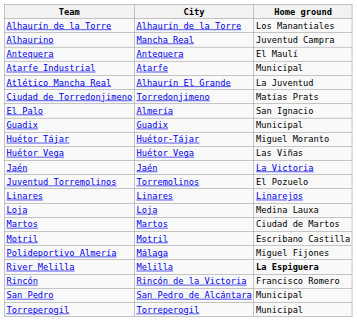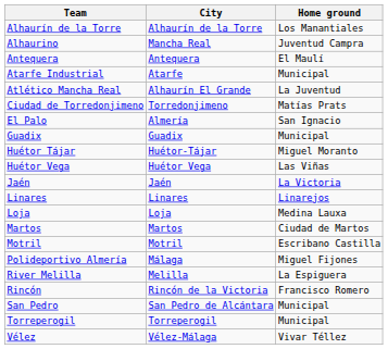- row: Juventud Torremolinos | Torremolinos | El Pozuelo
River Melilla | Home ground: bold -> normal
+ row: Vélez | Vélez-Málaga | Vivar Téllez
